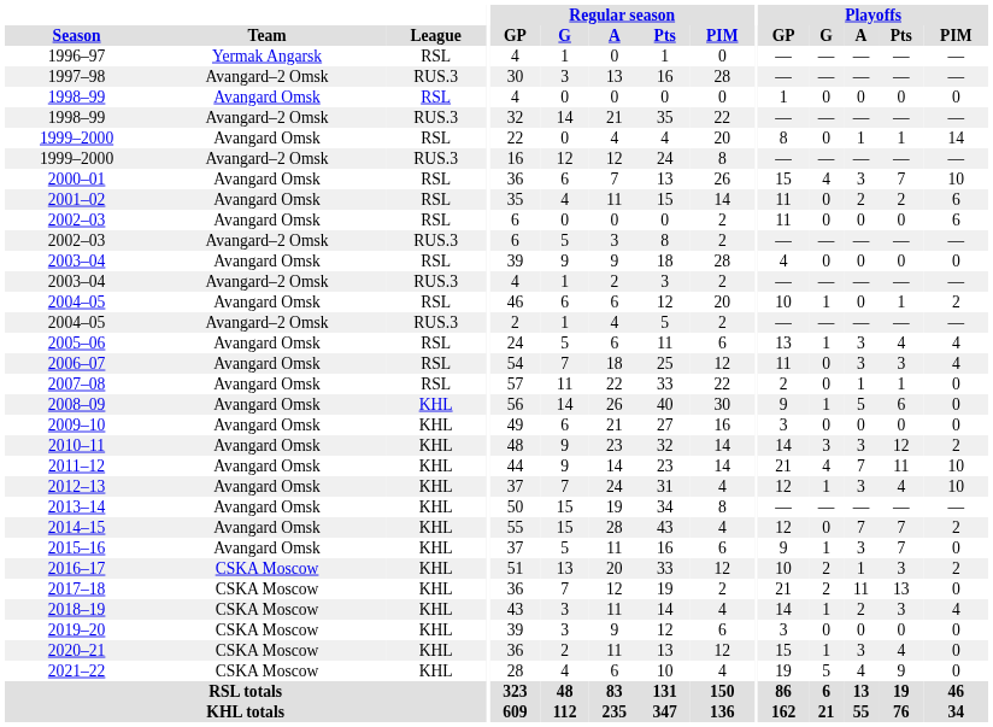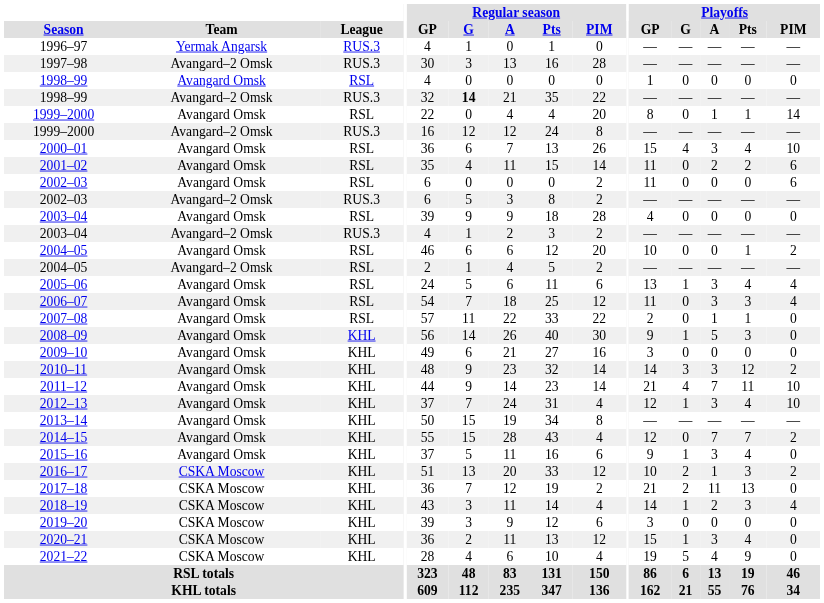1996–97 | League: RSL -> RUS.3
1998–99 / Avangard–2 Omsk | Regular season / G: normal -> bold
2000–01 | Playoffs / Pts: 7 -> 4
2004–05 / Avangard Omsk | Playoffs / G: 1 -> 0
2004–05 / Avangard–2 Omsk | League: RUS.3 -> RSL
2008–09 | Playoffs / Pts: 6 -> 3
2015–16 | Playoffs / Pts: 7 -> 4
